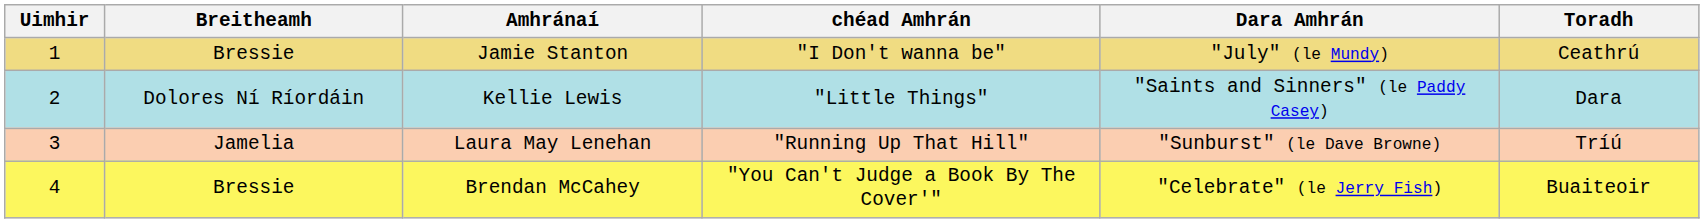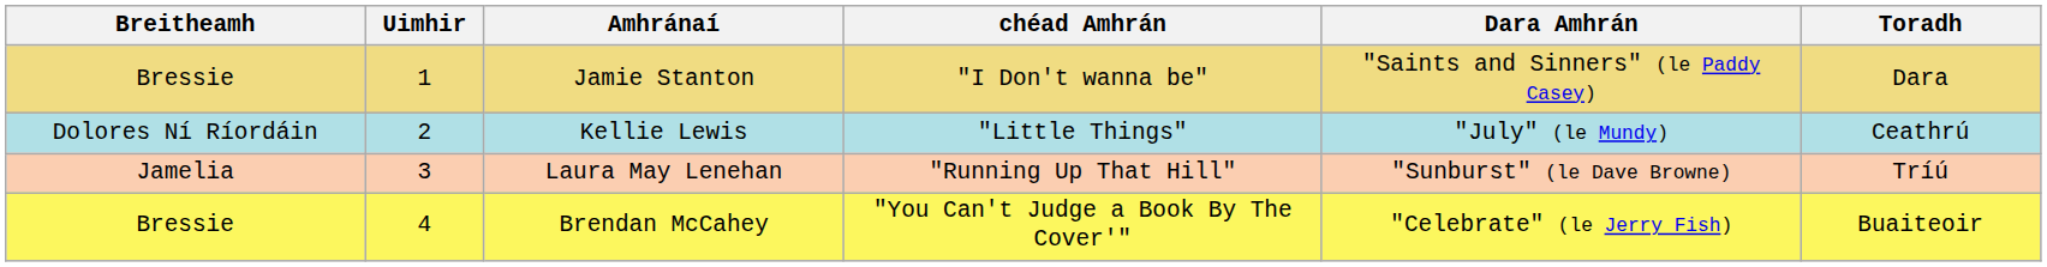columns swapped: Uimhir <-> Breitheamh
Jamie Stanton | Dara Amhrán: "July" (le Mundy) -> "Saints and Sinners" (le Paddy Casey)
Jamie Stanton | Toradh: Ceathrú -> Dara
Kellie Lewis | Dara Amhrán: "Saints and Sinners" (le Paddy Casey) -> "July" (le Mundy)
Kellie Lewis | Toradh: Dara -> Ceathrú
